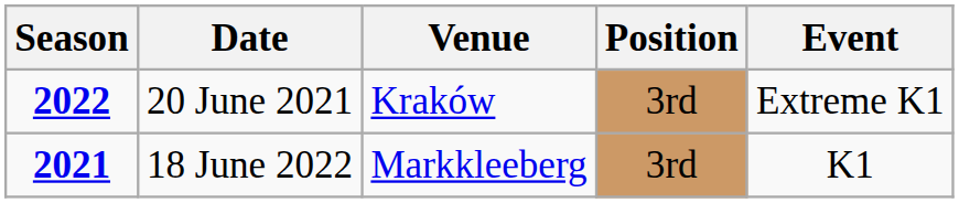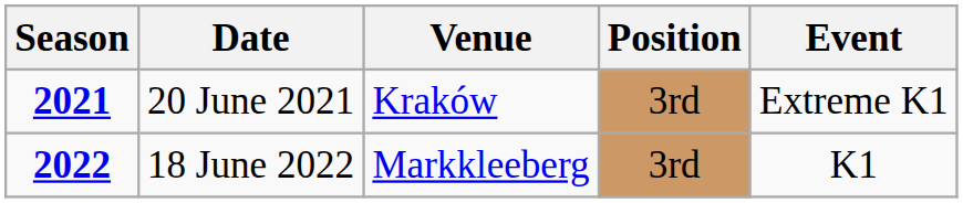20 June 2021 | Season: 2022 -> 2021
18 June 2022 | Season: 2021 -> 2022
